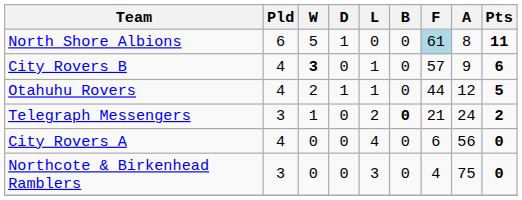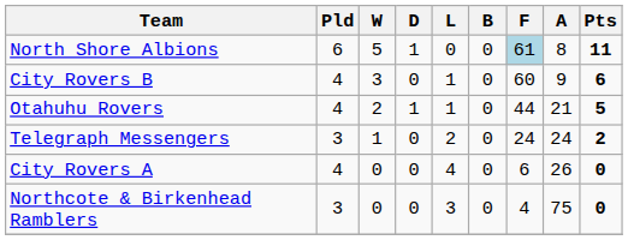City Rovers B | W: bold -> normal
City Rovers B | F: 57 -> 60
Otahuhu Rovers | A: 12 -> 21
Telegraph Messengers | B: bold -> normal
Telegraph Messengers | F: 21 -> 24
City Rovers A | A: 56 -> 26
